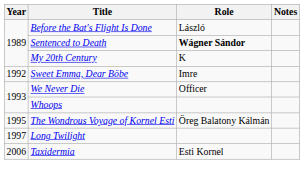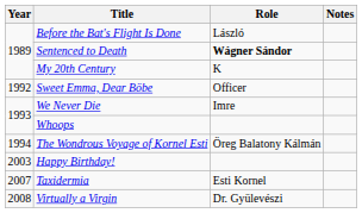Sweet Emma, Dear Böbe | Role: Imre -> Officer
We Never Die | Role: Officer -> Imre
The Wondrous Voyage of Kornel Esti | Year: 1995 -> 1994
- row: 1997 | Long Twilight
+ row: 2003 | Happy Birthday!
Taxidermia | Year: 2006 -> 2007
+ row: 2008 | Virtually a Virgin | Dr. Gyülevészi
